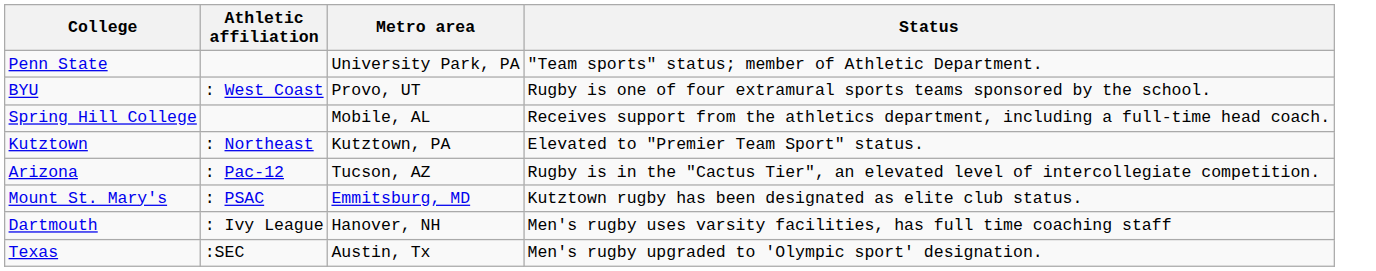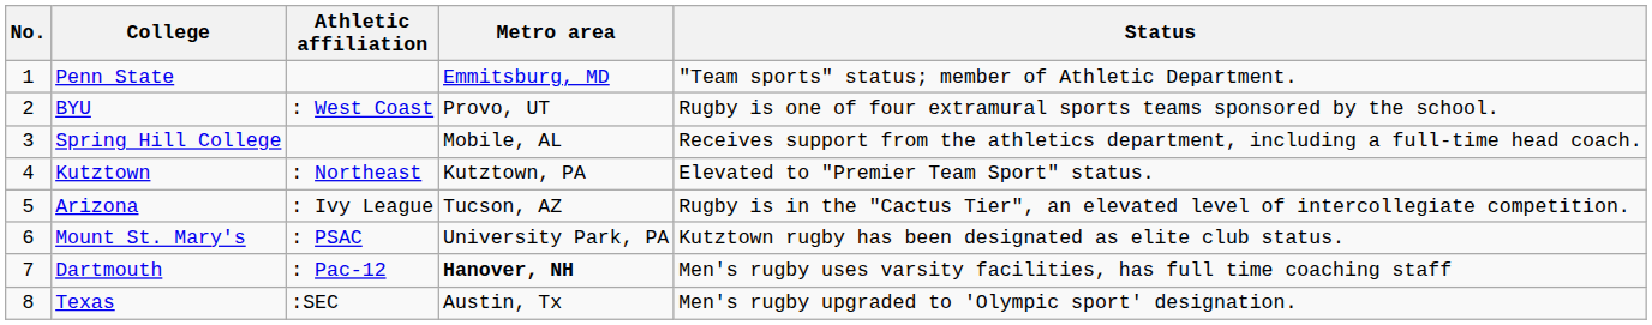+ column: No. | 1 | 2 | 3 | 4 | 5 | 6 | 7 | 8
Penn State | Metro area: University Park, PA -> Emmitsburg, MD
Arizona | Athletic affiliation: : Pac-12 -> : Ivy League
Mount St. Mary's | Metro area: Emmitsburg, MD -> University Park, PA
Dartmouth | Athletic affiliation: : Ivy League -> : Pac-12
Dartmouth | Metro area: normal -> bold
